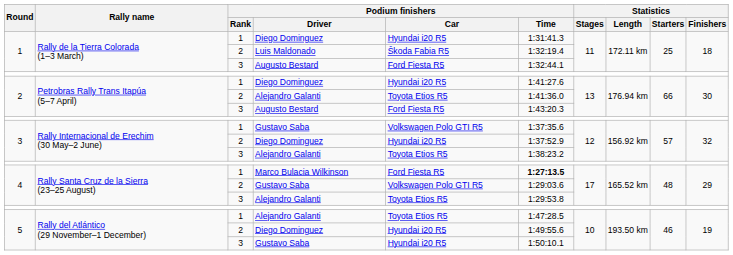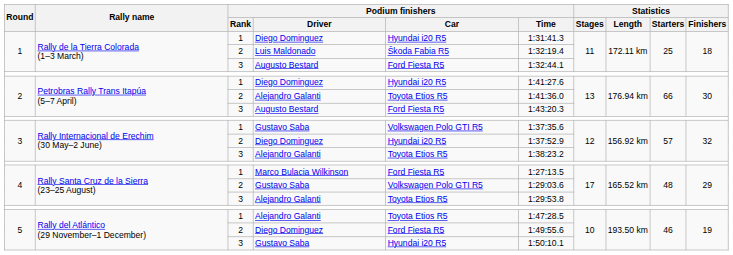Marco Bulacia Wilkinson | Podium finishers / Time: bold -> normal
5 / Diego Dominguez | Podium finishers / Car: Hyundai i20 R5 -> Ford Fiesta R5
